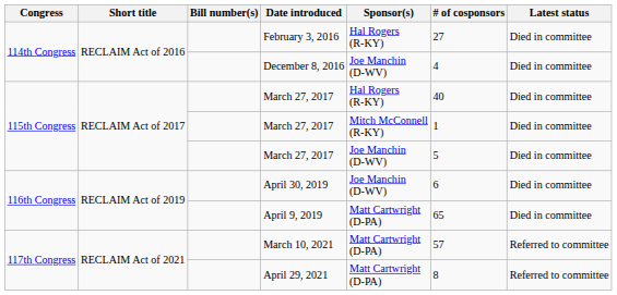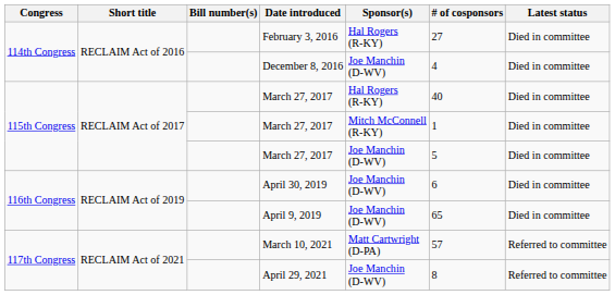April 9, 2019 | Sponsor(s): Matt Cartwright (D-PA) -> Joe Manchin (D-WV)
April 29, 2021 | Sponsor(s): Matt Cartwright (D-PA) -> Joe Manchin (D-WV)
